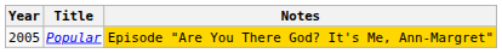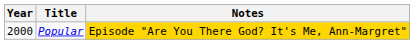Popular | Year: 2005 -> 2000
